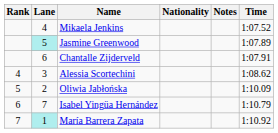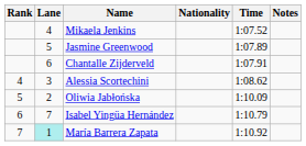columns swapped: Time <-> Notes
Jasmine Greenwood | Lane: paleturquoise background -> no background
